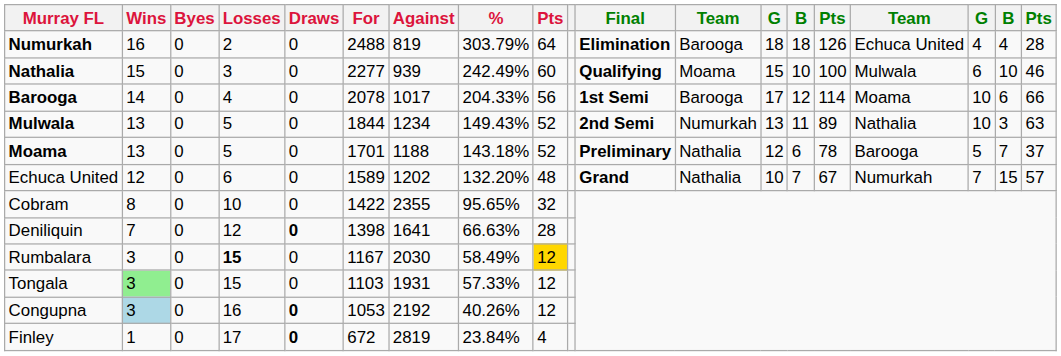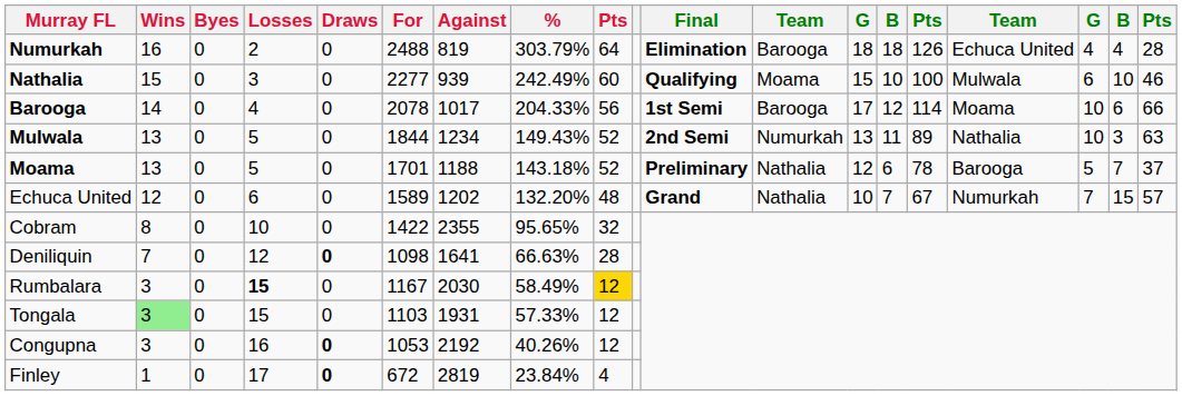Deniliquin | For: 1398 -> 1098
Congupna | Wins: lightblue background -> no background
